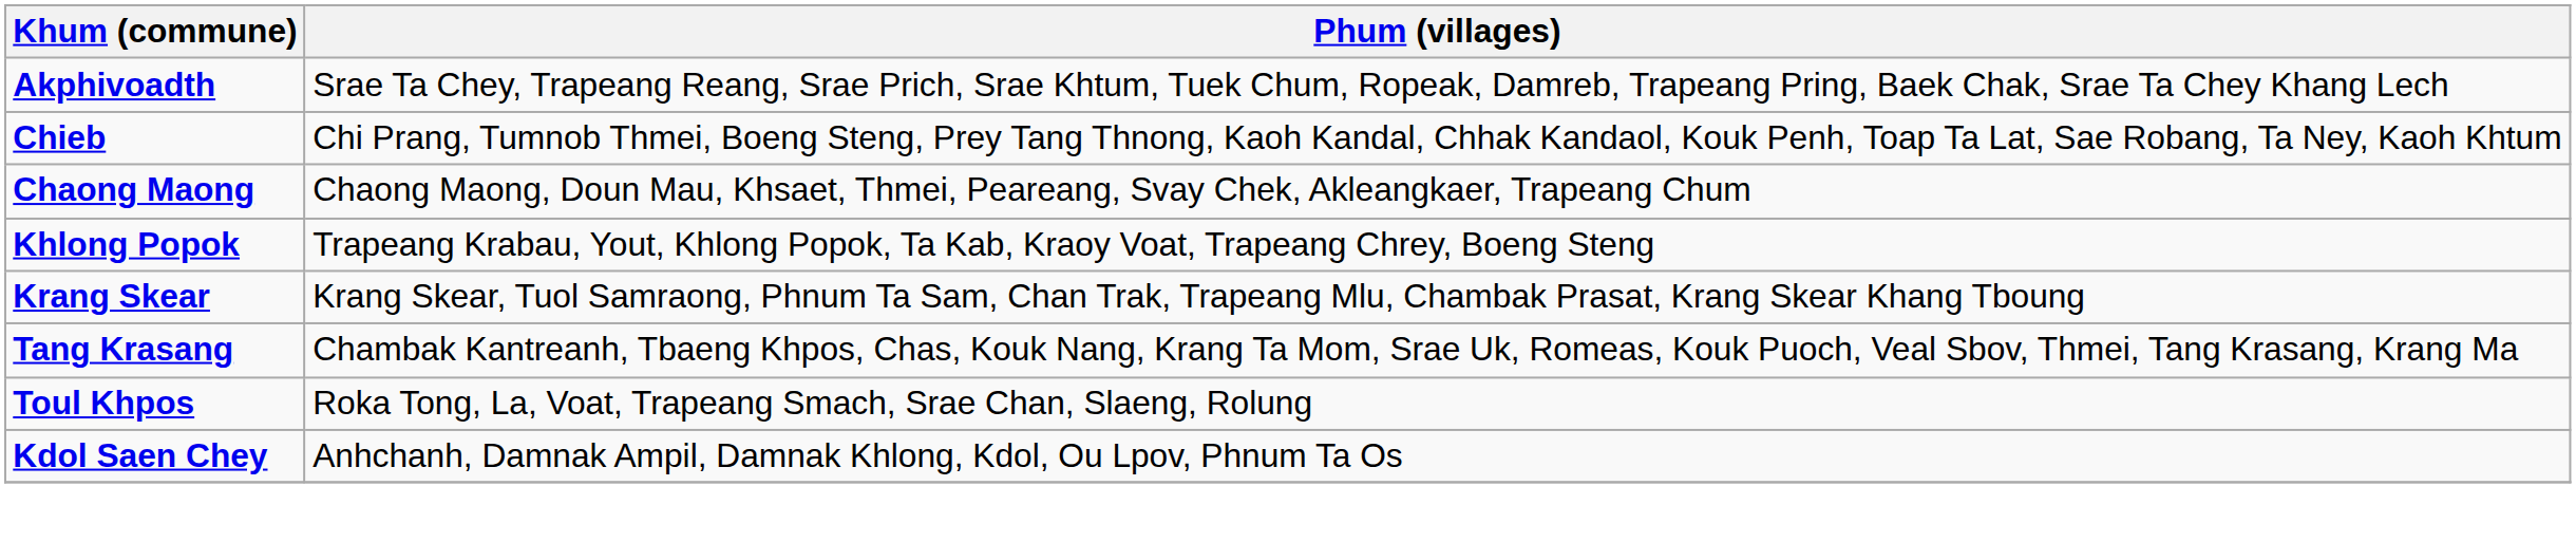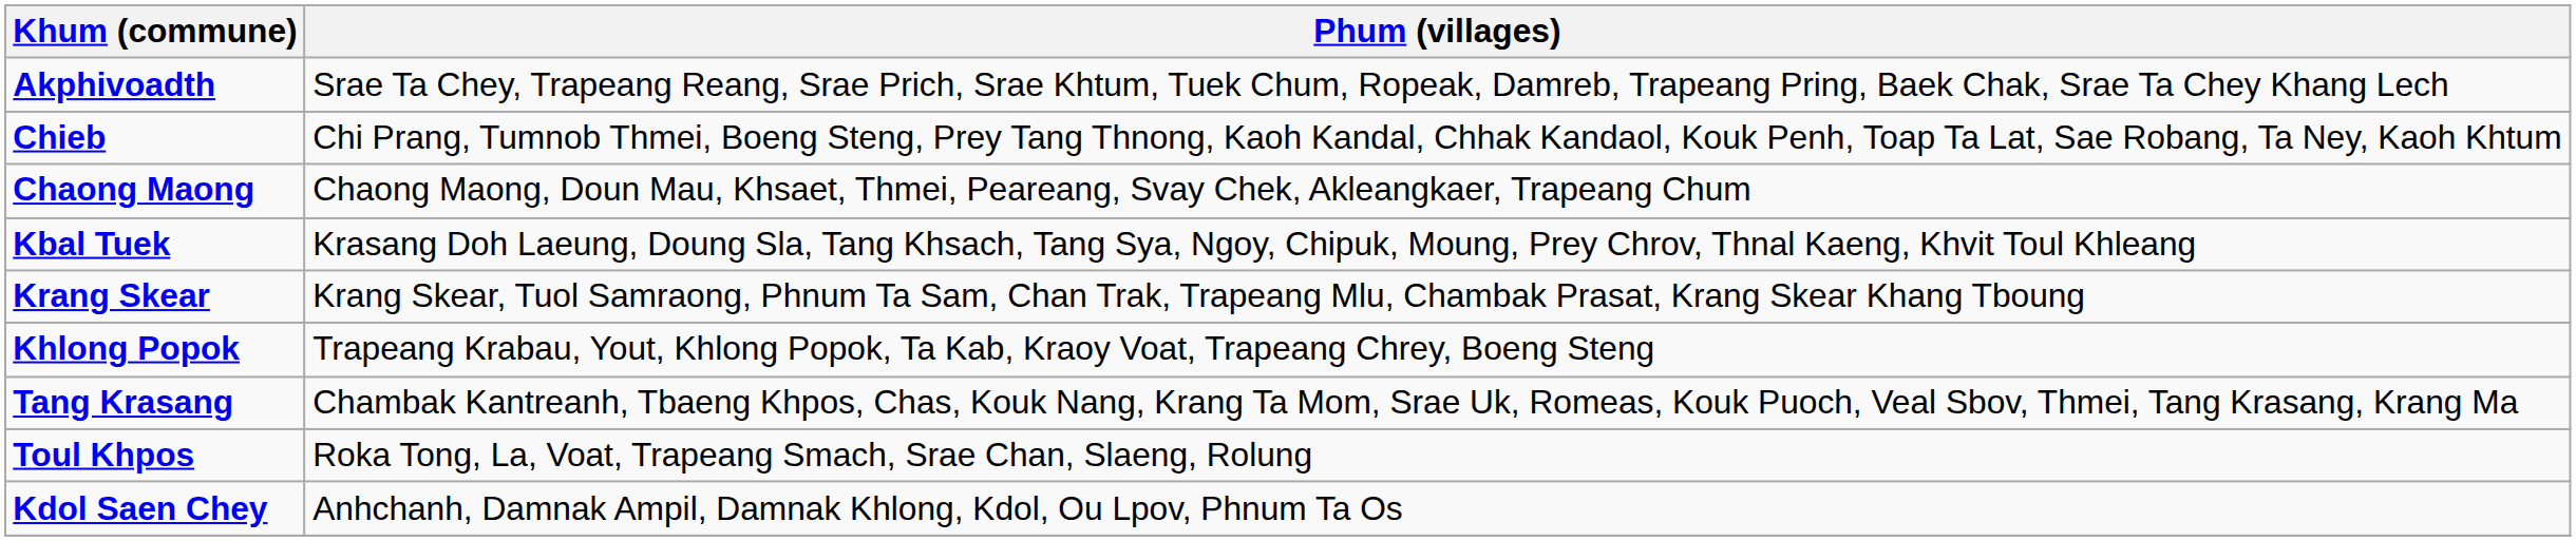+ row: Kbal Tuek | Krasang Doh Laeung, Doung Sla, Tang Khsach, Tang Sya, Ngoy, Chipuk, Moung, Prey Chrov, Thnal Kaeng, Khvit Toul Khleang
rows swapped: Khlong Popok <-> Krang Skear
